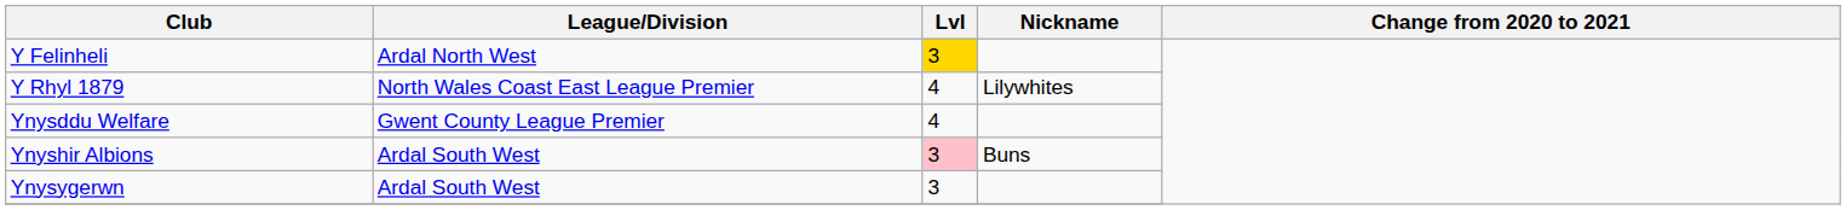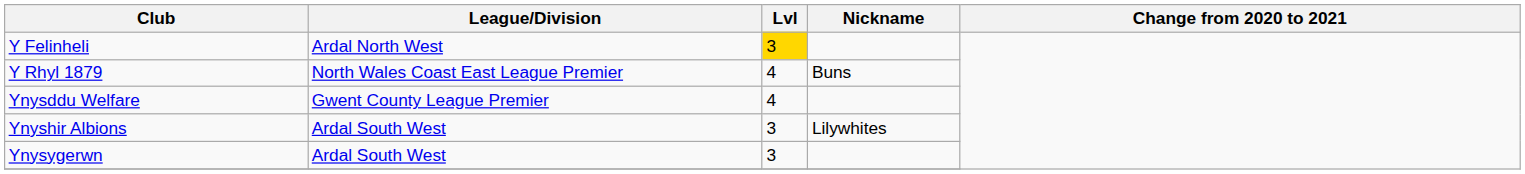Y Rhyl 1879 | Nickname: Lilywhites -> Buns
Ynyshir Albions | Lvl: pink background -> no background
Ynyshir Albions | Nickname: Buns -> Lilywhites
